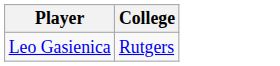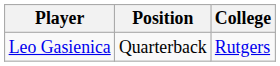+ column: Position | Quarterback
